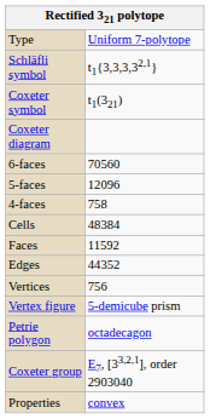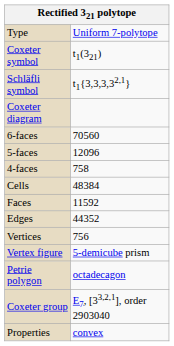rows swapped: Schläfli symbol <-> Coxeter symbol
